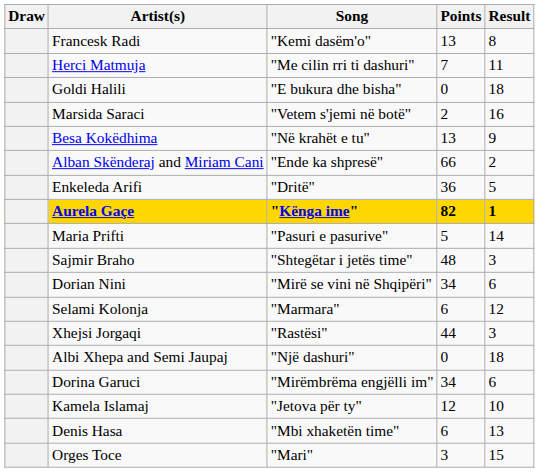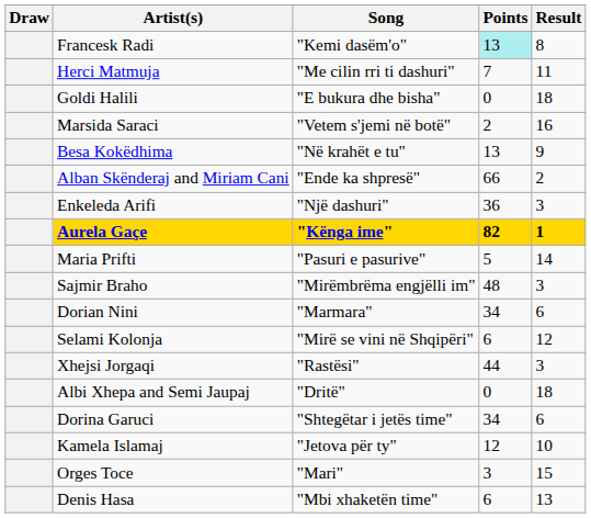Francesk Radi | Points: no background -> paleturquoise background
Enkeleda Arifi | Song: "Dritë" -> "Një dashuri"
Enkeleda Arifi | Result: 5 -> 3
Sajmir Braho | Song: "Shtegëtar i jetës time" -> "Mirëmbrëma engjëlli im"
Dorian Nini | Song: "Mirë se vini në Shqipëri" -> "Marmara"
Selami Kolonja | Song: "Marmara" -> "Mirë se vini në Shqipëri"
Albi Xhepa and Semi Jaupaj | Song: "Një dashuri" -> "Dritë"
Dorina Garuci | Song: "Mirëmbrëma engjëlli im" -> "Shtegëtar i jetës time"
rows swapped: Orges Toce <-> Denis Hasa
